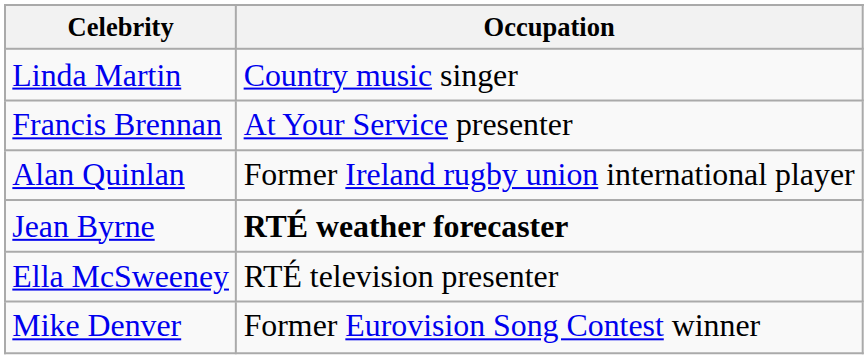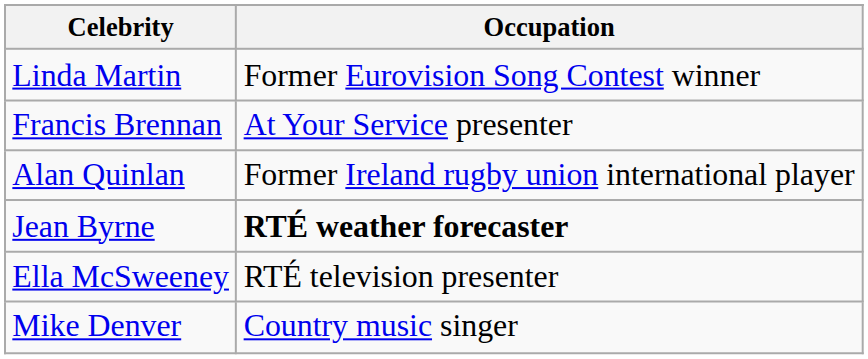Linda Martin | Occupation: Country music singer -> Former Eurovision Song Contest winner
Mike Denver | Occupation: Former Eurovision Song Contest winner -> Country music singer
